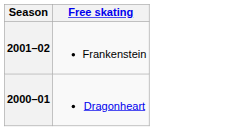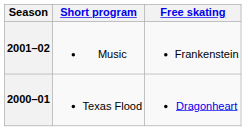+ column: Short program | Music | Texas Flood
